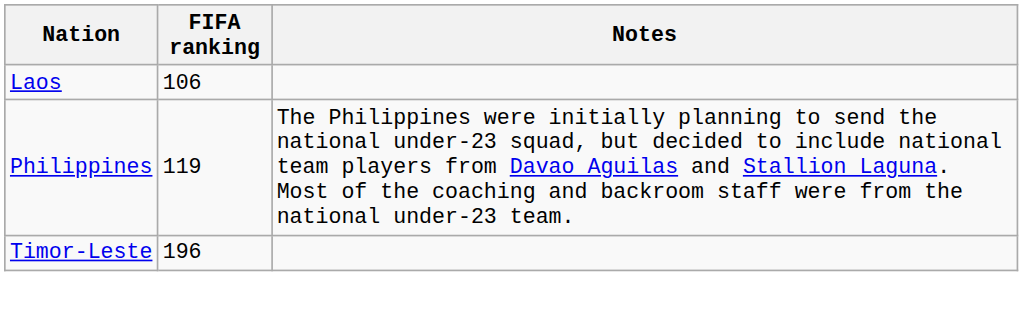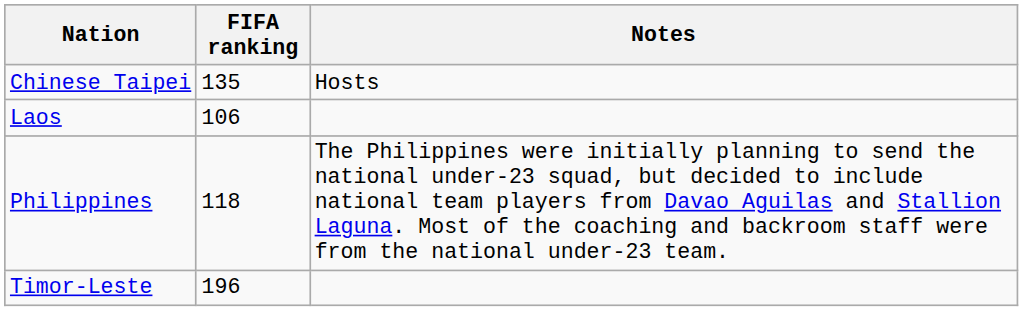+ row: Chinese Taipei | 135 | Hosts
Philippines | FIFA ranking: 119 -> 118
